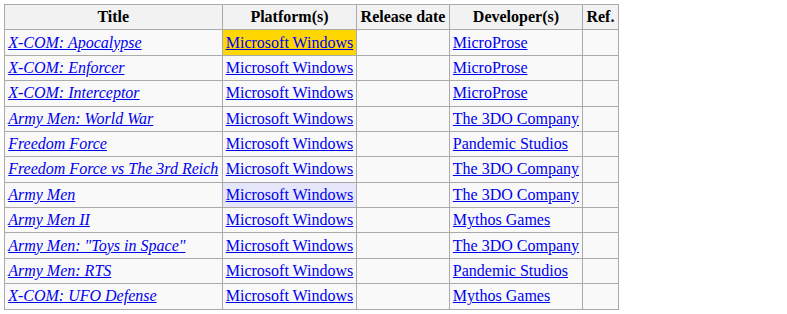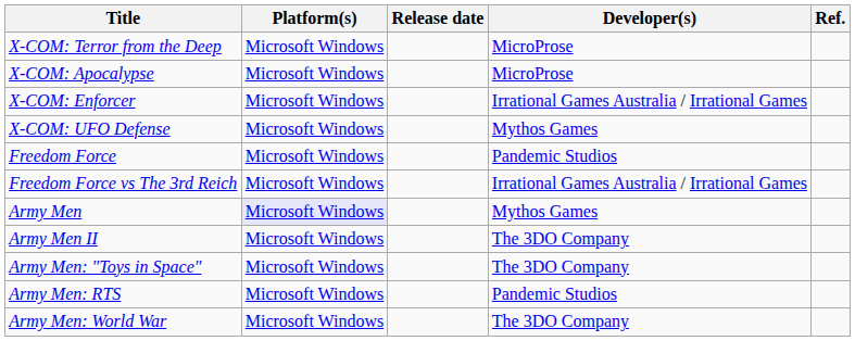+ row: X-COM: Terror from the Deep | Microsoft Windows | MicroProse
X-COM: Apocalypse | Platform(s): gold background -> no background
X-COM: Enforcer | Developer(s): MicroProse -> Irrational Games Australia / Irrational Games
- row: X-COM: Interceptor | Microsoft Windows | MicroProse
rows swapped: X-COM: UFO Defense <-> Army Men: World War
Freedom Force vs The 3rd Reich | Developer(s): The 3DO Company -> Irrational Games Australia / Irrational Games
Army Men | Developer(s): The 3DO Company -> Mythos Games
Army Men II | Developer(s): Mythos Games -> The 3DO Company
